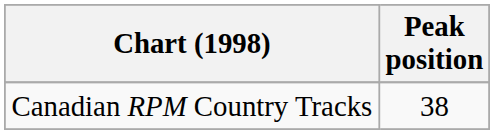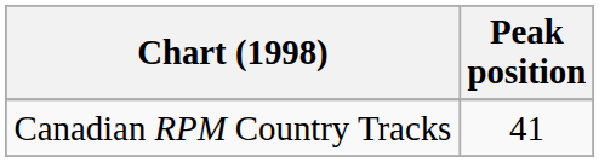Canadian RPM Country Tracks | Peak position: 38 -> 41
